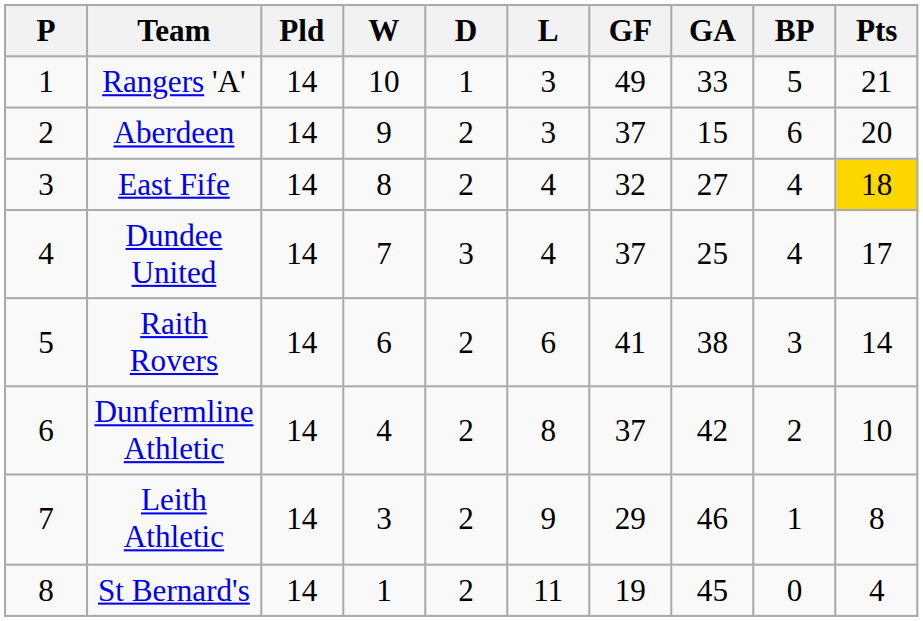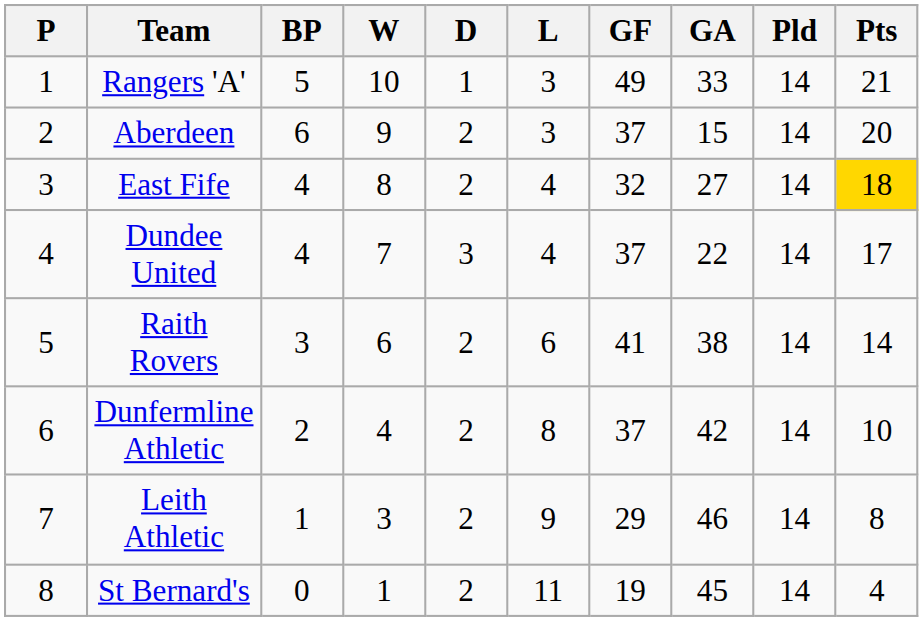columns swapped: Pld <-> BP
Dundee United | GA: 25 -> 22
